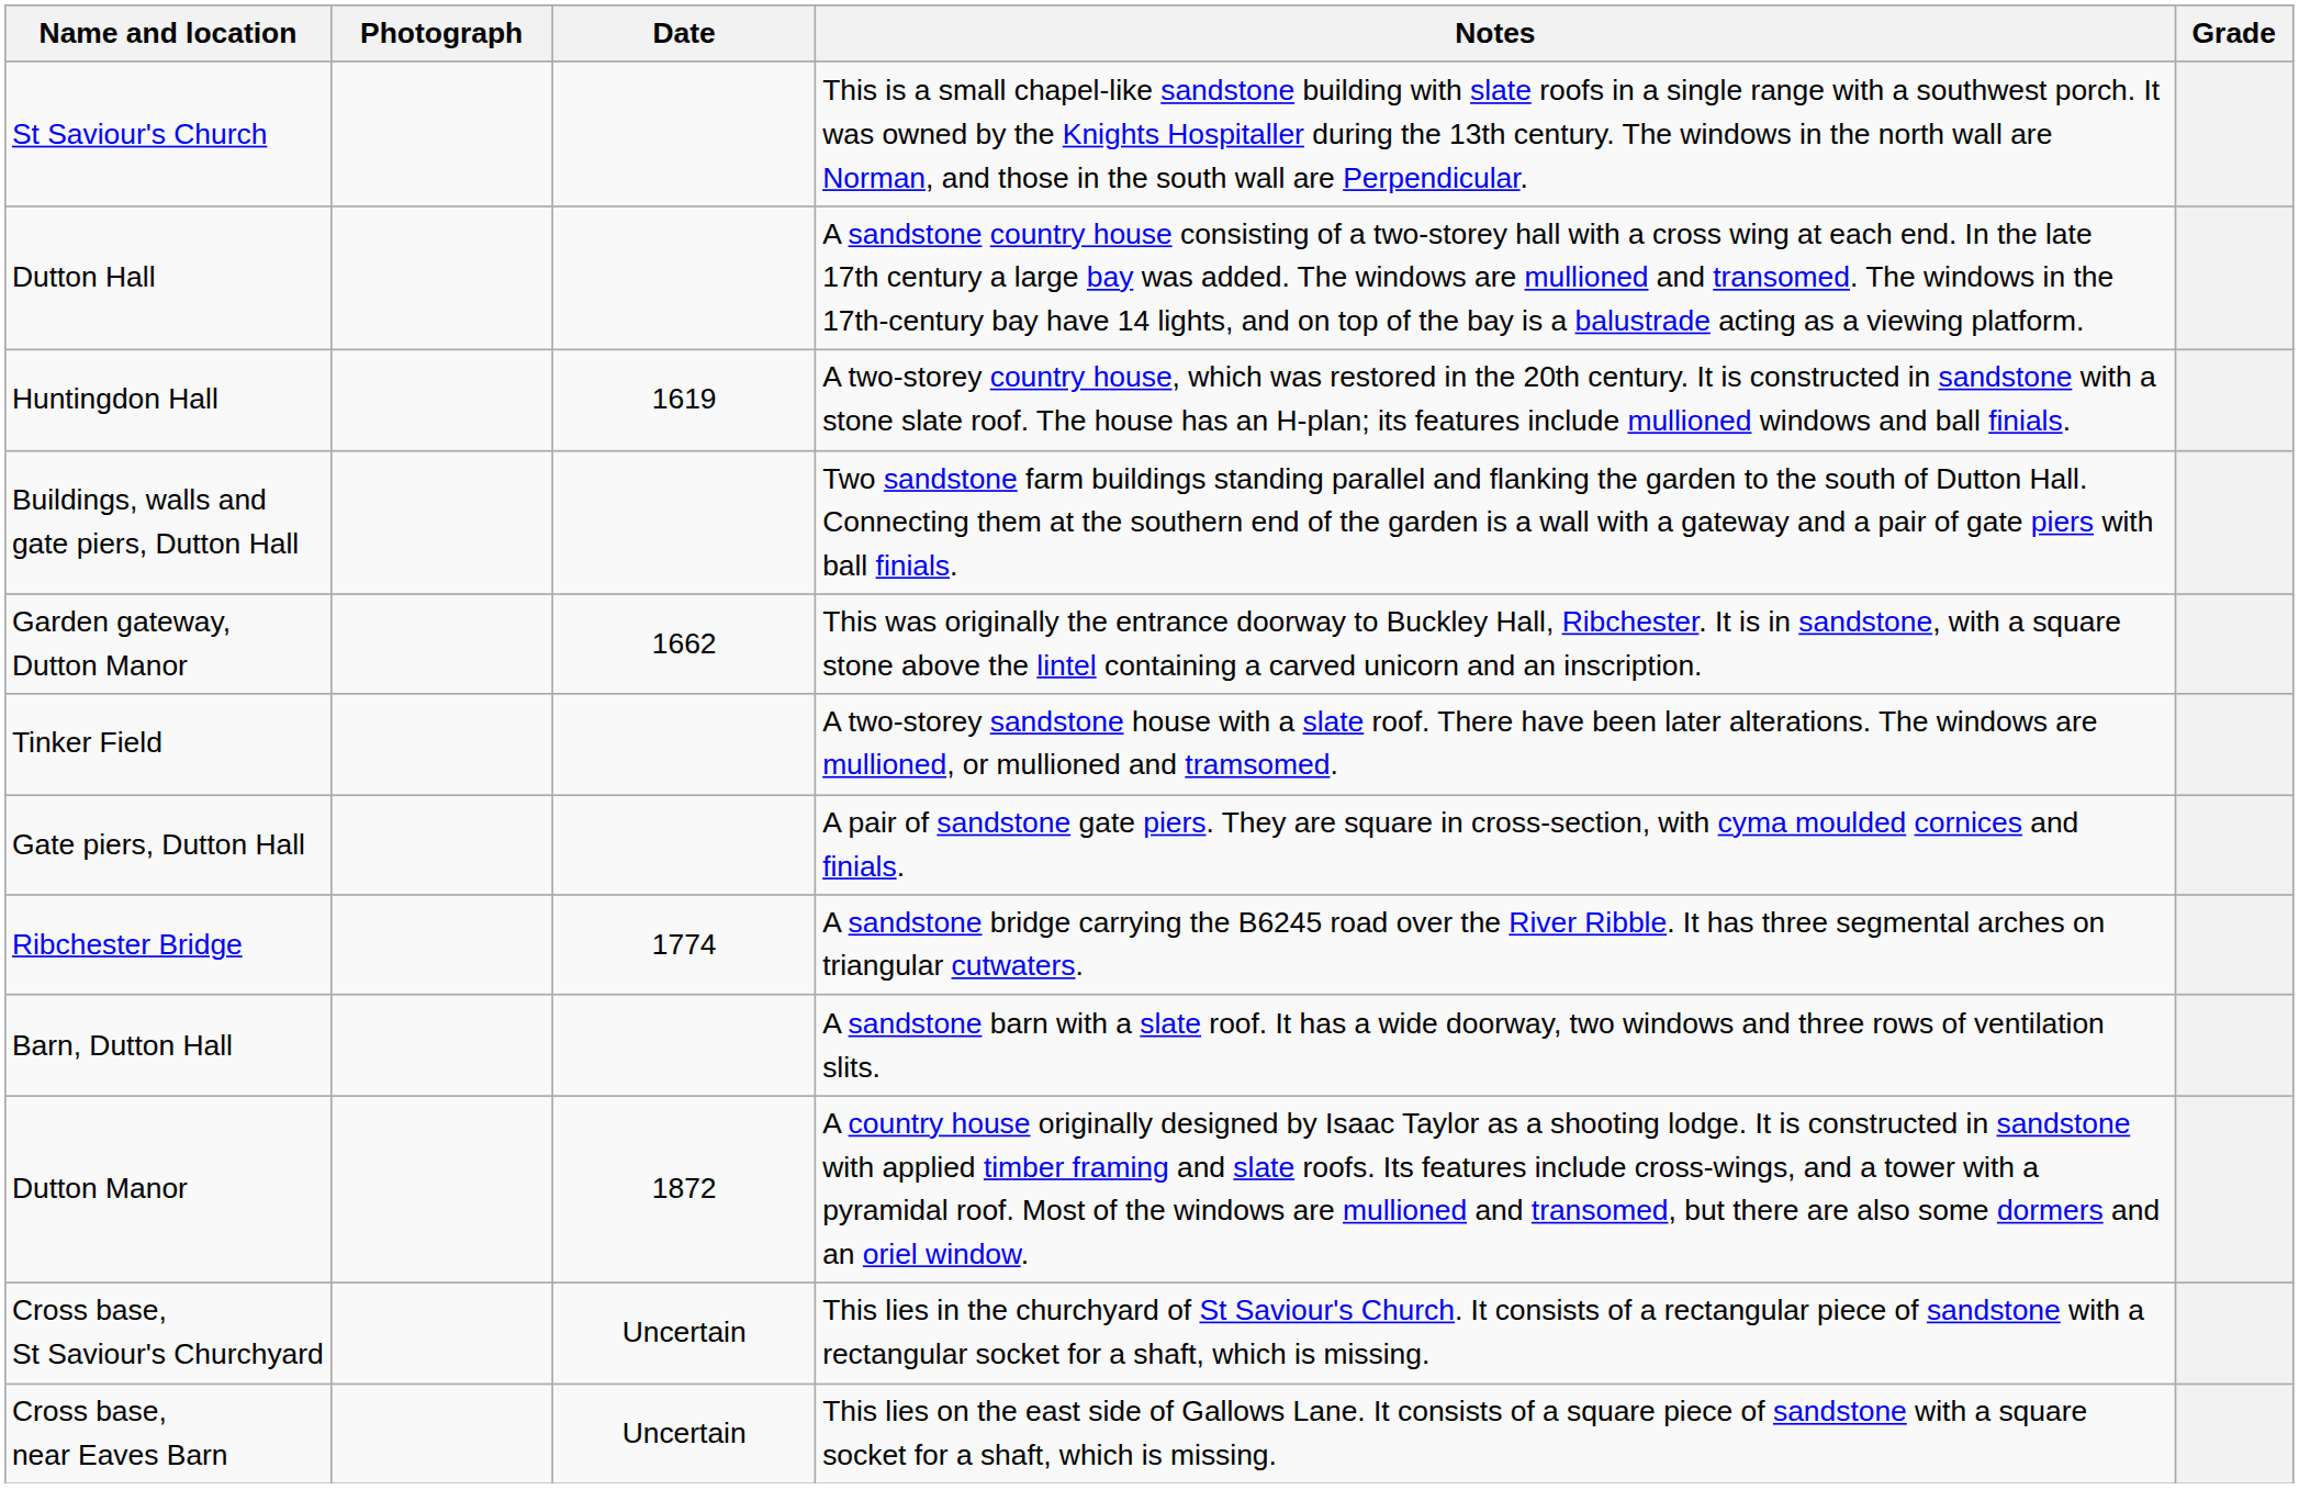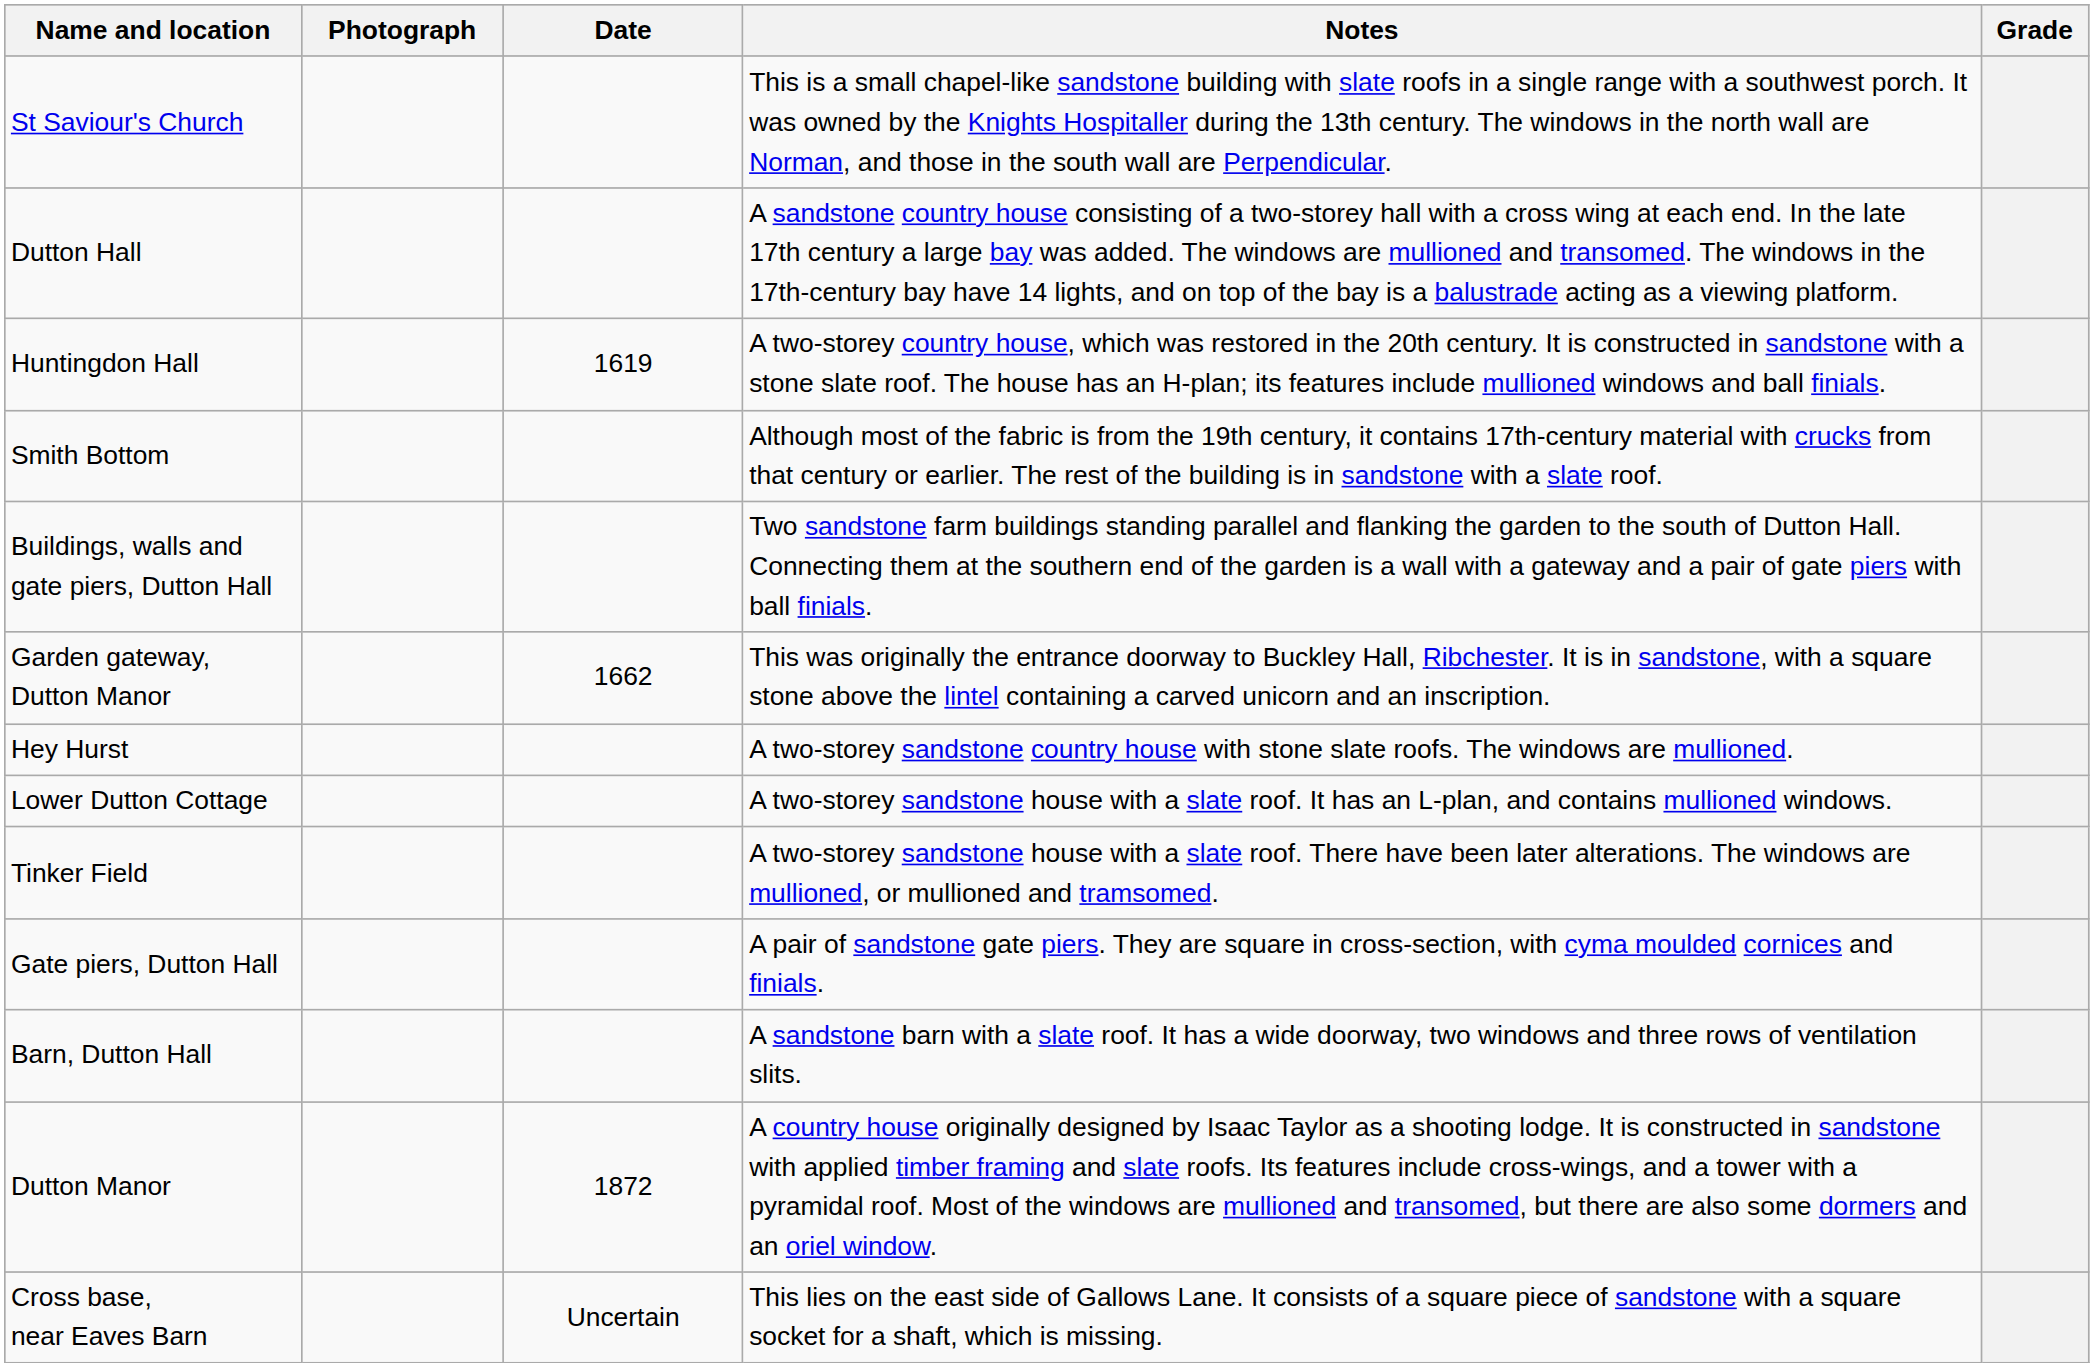+ row: Smith Bottom | Although most of the fabric is from the 19th century, it contains 17th-century material with crucks from that century or earlier. The rest of the building is in sandstone with a slate roof.
+ row: Hey Hurst | A two-storey sandstone country house with stone slate roofs. The windows are mullioned.
+ row: Lower Dutton Cottage | A two-storey sandstone house with a slate roof. It has an L-plan, and contains mullioned windows.
- row: Ribchester Bridge | 1774 | A sandstone bridge carrying the B6245 road over the River Ribble. It has three segmental arches on triangular cutwaters.
- row: Cross base, St Saviour's Churchyard | Uncertain | This lies in the churchyard of St Saviour's Church. It consists of a rectangular piece of sandstone with a rectangular socket for a shaft, which is missing.
